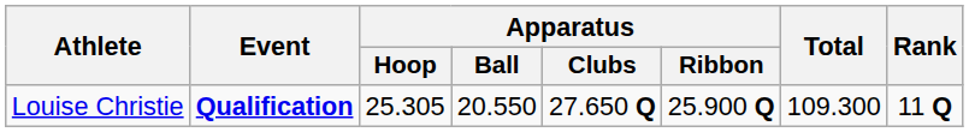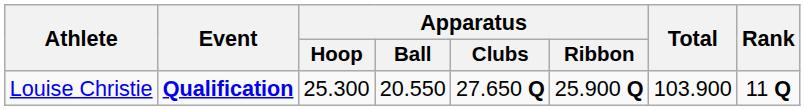Louise Christie | Apparatus / Hoop: 25.305 -> 25.300
Louise Christie | Total: 109.300 -> 103.900
